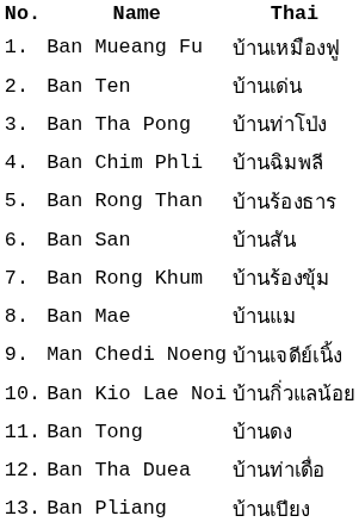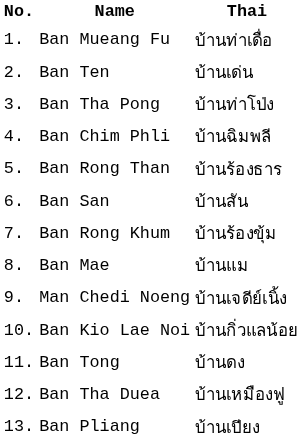Ban Mueang Fu | Thai: บ้านเหมืองฟู -> บ้านท่าเดื่อ
Ban Tha Duea | Thai: บ้านท่าเดื่อ -> บ้านเหมืองฟู
